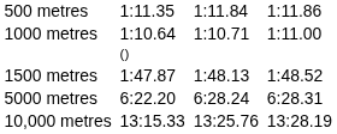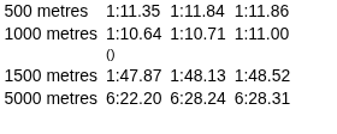- row: 10,000 metres | 13:15.33 | 13:25.76 | 13:28.19
